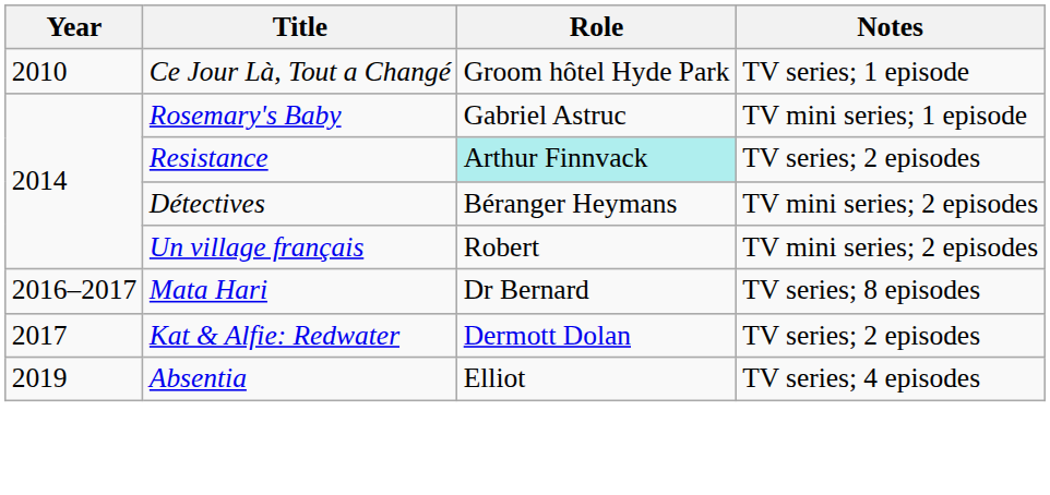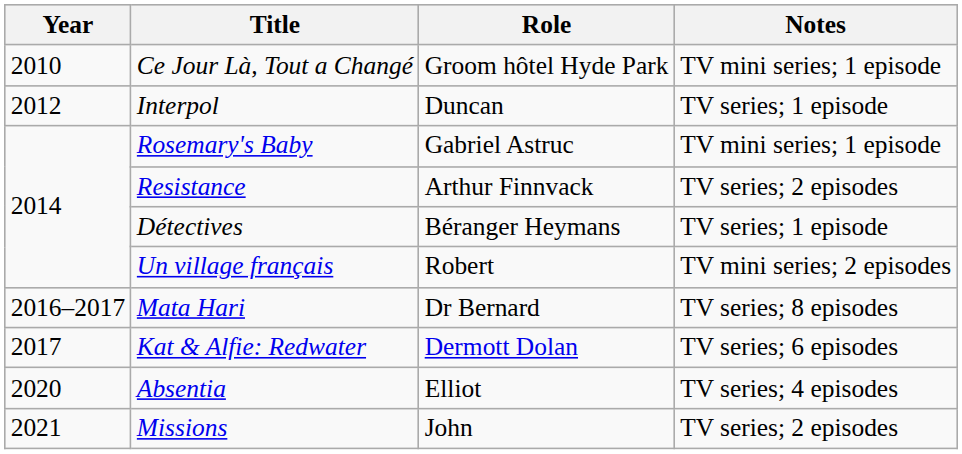Ce Jour Là, Tout a Changé | Notes: TV series; 1 episode -> TV mini series; 1 episode
+ row: 2012 | Interpol | Duncan | TV series; 1 episode
Resistance | Role: paleturquoise background -> no background
Détectives | Notes: TV mini series; 2 episodes -> TV series; 1 episode
Kat & Alfie: Redwater | Notes: TV series; 2 episodes -> TV series; 6 episodes
Absentia | Year: 2019 -> 2020
+ row: 2021 | Missions | John | TV series; 2 episodes
